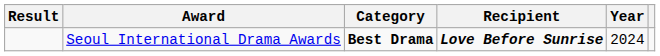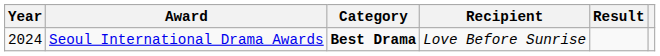columns swapped: Year <-> Result
Seoul International Drama Awards | Recipient: bold -> normal
